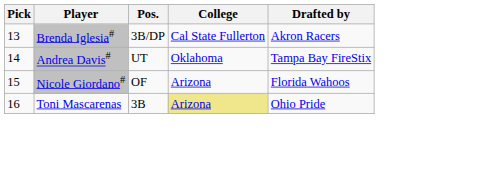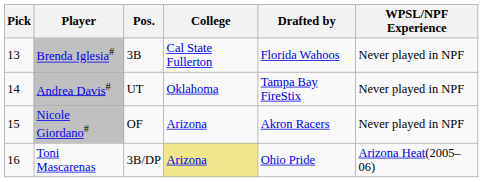+ column: WPSL/NPF Experience | Never played in NPF | Never played in NPF | Never played in NPF | Arizona Heat(2005–06)
Brenda Iglesia# | Pos.: 3B/DP -> 3B
Brenda Iglesia# | Drafted by: Akron Racers -> Florida Wahoos
Nicole Giordano# | Drafted by: Florida Wahoos -> Akron Racers
Toni Mascarenas | Pos.: 3B -> 3B/DP
